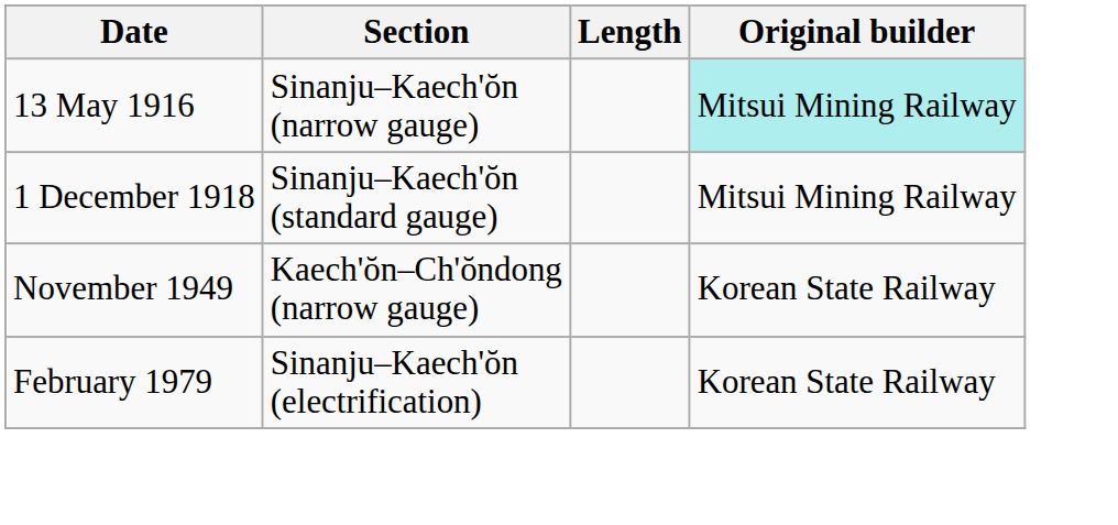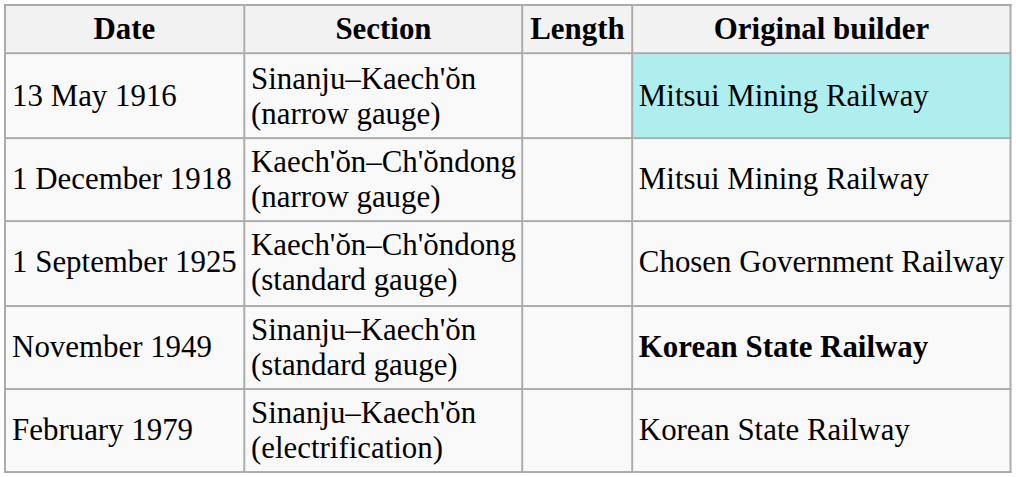1 December 1918 | Section: Sinanju–Kaech'ŏn (standard gauge) -> Kaech'ŏn–Ch'ŏndong (narrow gauge)
+ row: 1 September 1925 | Kaech'ŏn–Ch'ŏndong (standard gauge) | Chosen Government Railway
November 1949 | Section: Kaech'ŏn–Ch'ŏndong (narrow gauge) -> Sinanju–Kaech'ŏn (standard gauge)
November 1949 | Original builder: normal -> bold
